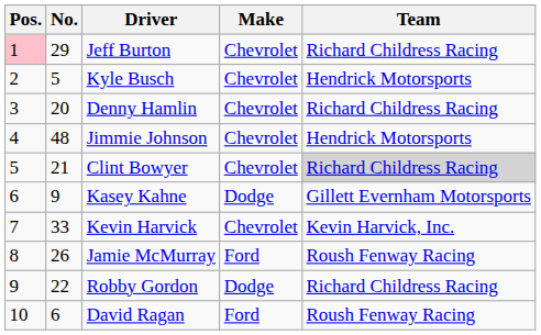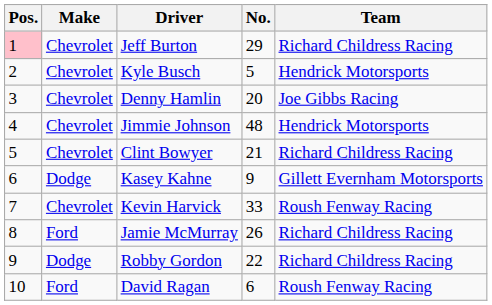columns swapped: No. <-> Make
Denny Hamlin | Team: Richard Childress Racing -> Joe Gibbs Racing
Clint Bowyer | Team: lightgrey background -> no background
Kevin Harvick | Team: Kevin Harvick, Inc. -> Roush Fenway Racing
Jamie McMurray | Team: Roush Fenway Racing -> Richard Childress Racing
